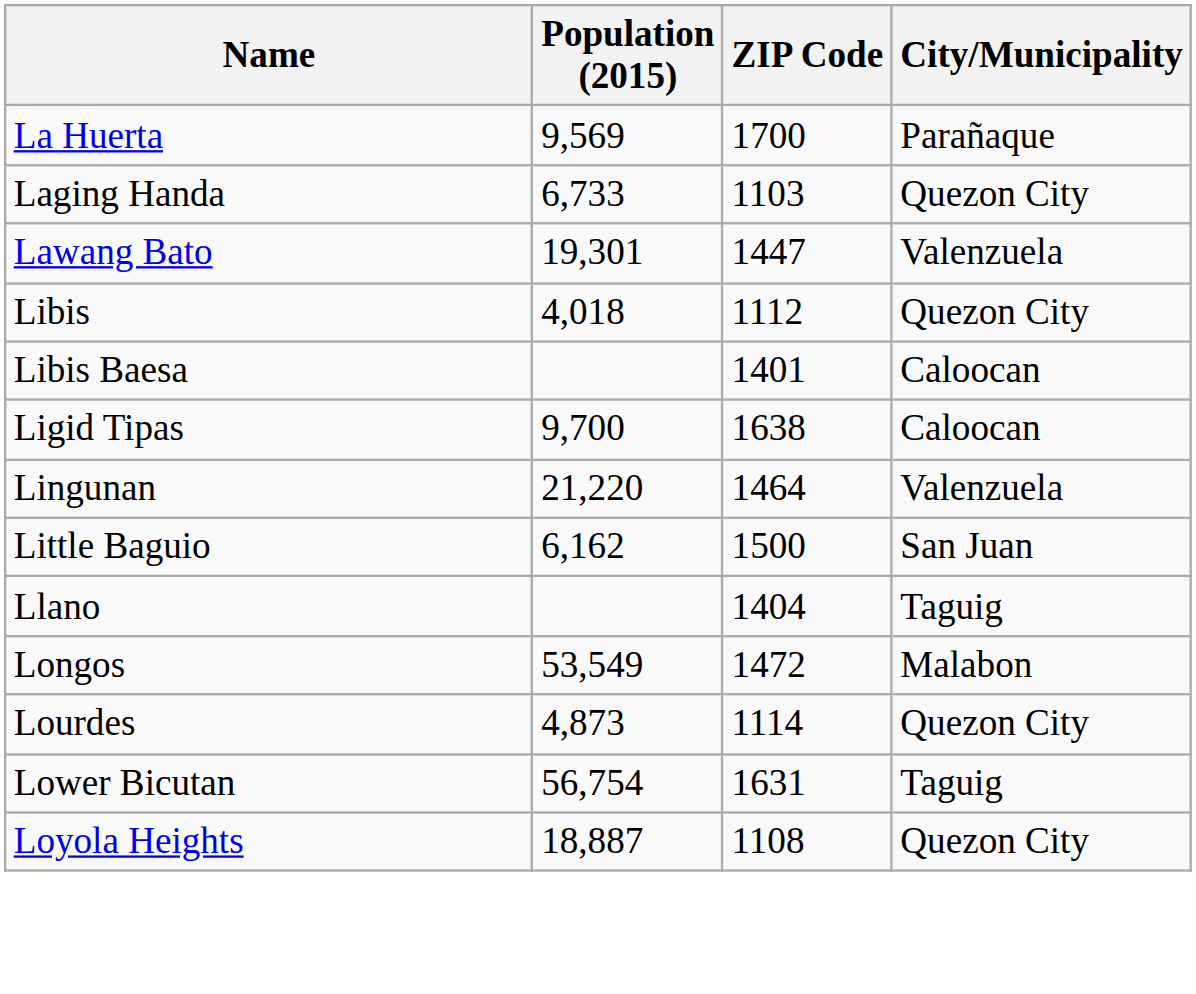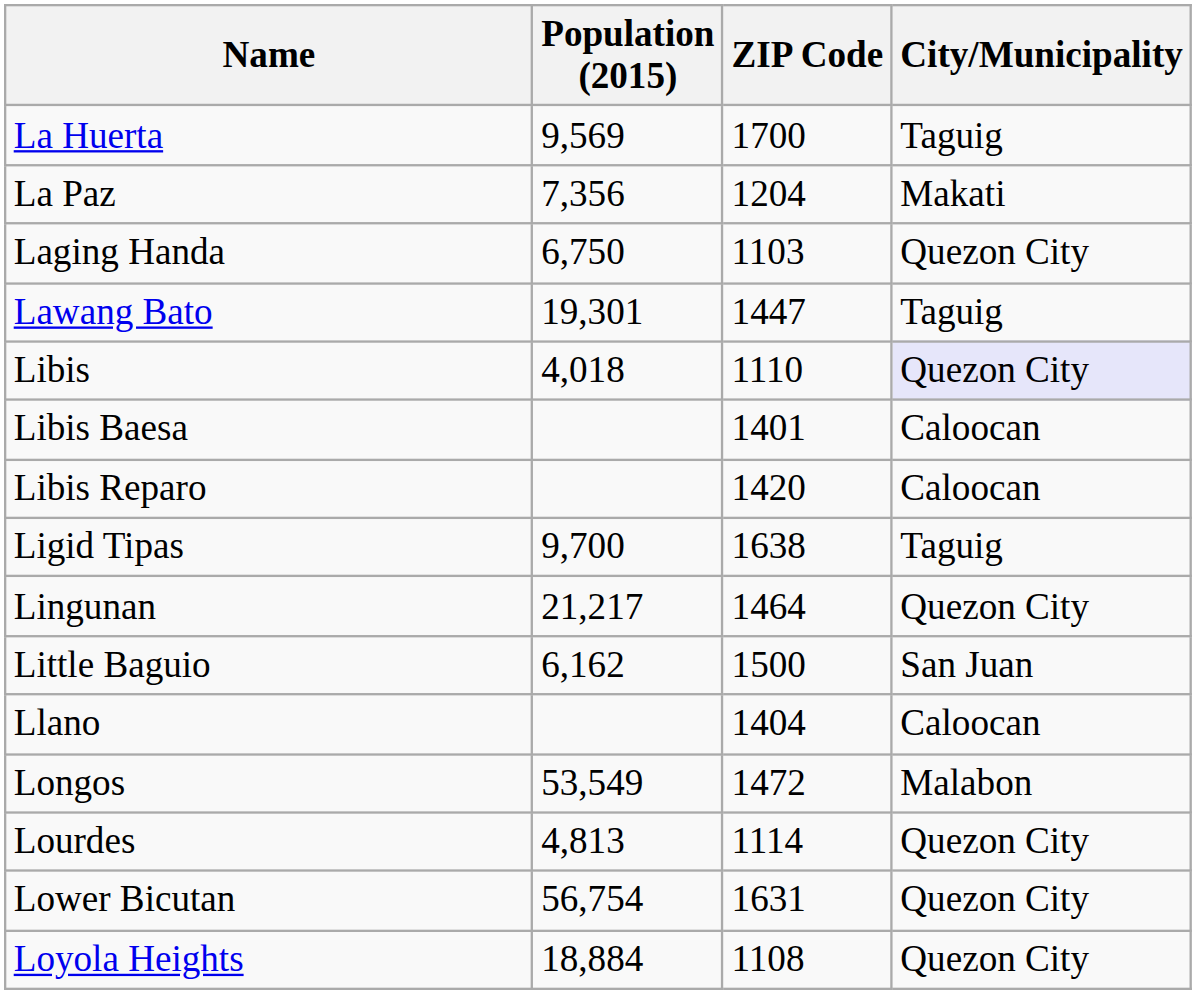La Huerta | City/Municipality: Parañaque -> Taguig
+ row: La Paz | 7,356 | 1204 | Makati
Laging Handa | Population (2015): 6,733 -> 6,750
Lawang Bato | City/Municipality: Valenzuela -> Taguig
Libis | ZIP Code: 1112 -> 1110
Libis | City/Municipality: no background -> lavender background
+ row: Libis Reparo | 1420 | Caloocan
Ligid Tipas | City/Municipality: Caloocan -> Taguig
Lingunan | Population (2015): 21,220 -> 21,217
Lingunan | City/Municipality: Valenzuela -> Quezon City
Llano | City/Municipality: Taguig -> Caloocan
Lourdes | Population (2015): 4,873 -> 4,813
Lower Bicutan | City/Municipality: Taguig -> Quezon City
Loyola Heights | Population (2015): 18,887 -> 18,884
